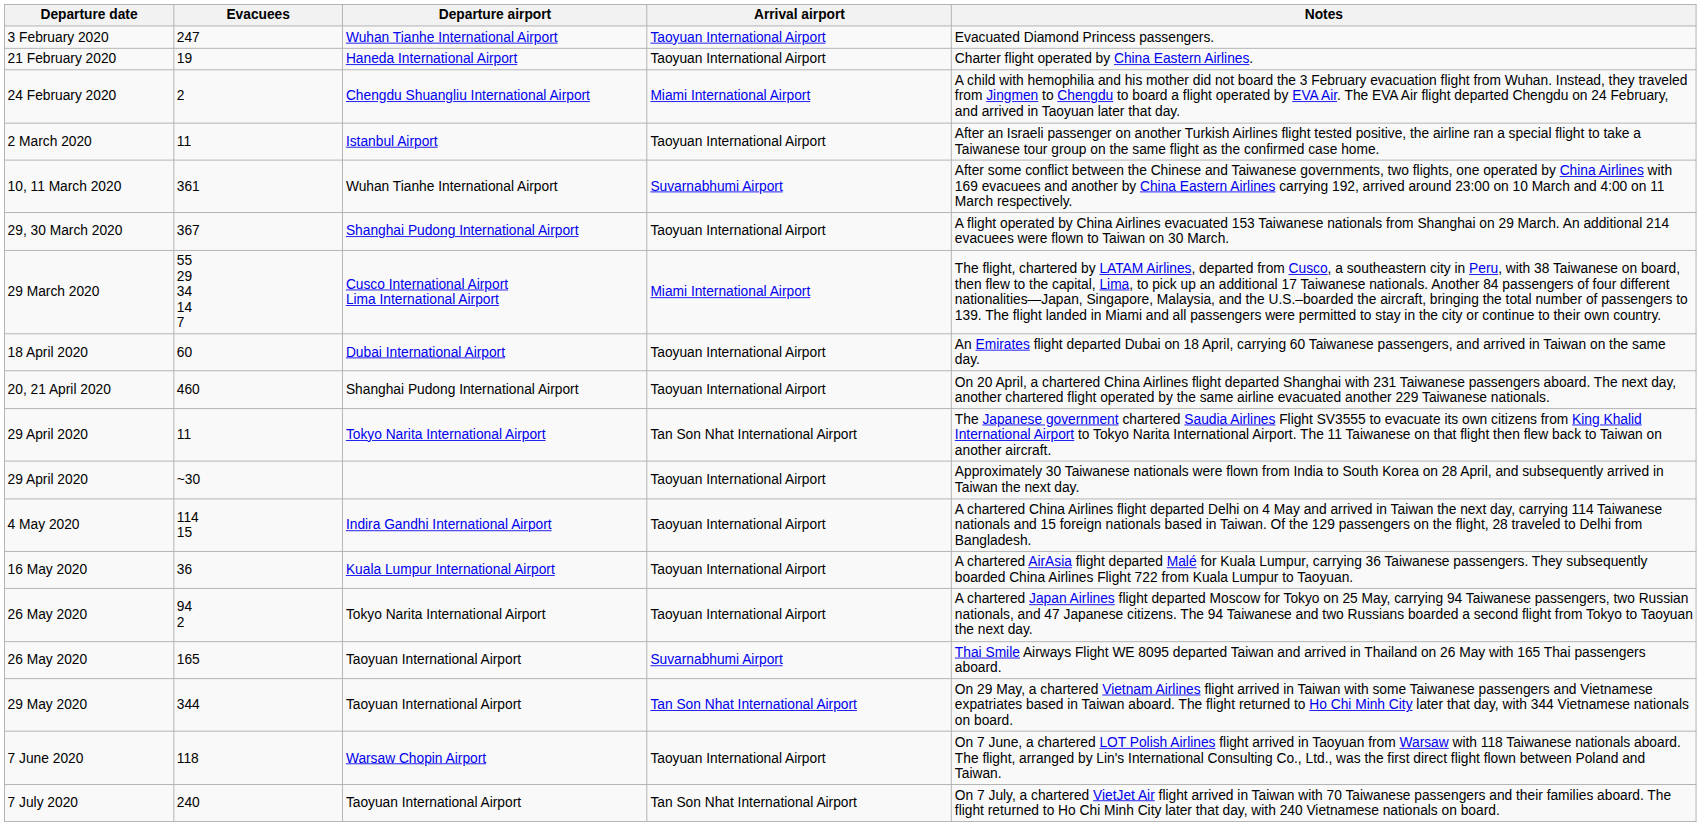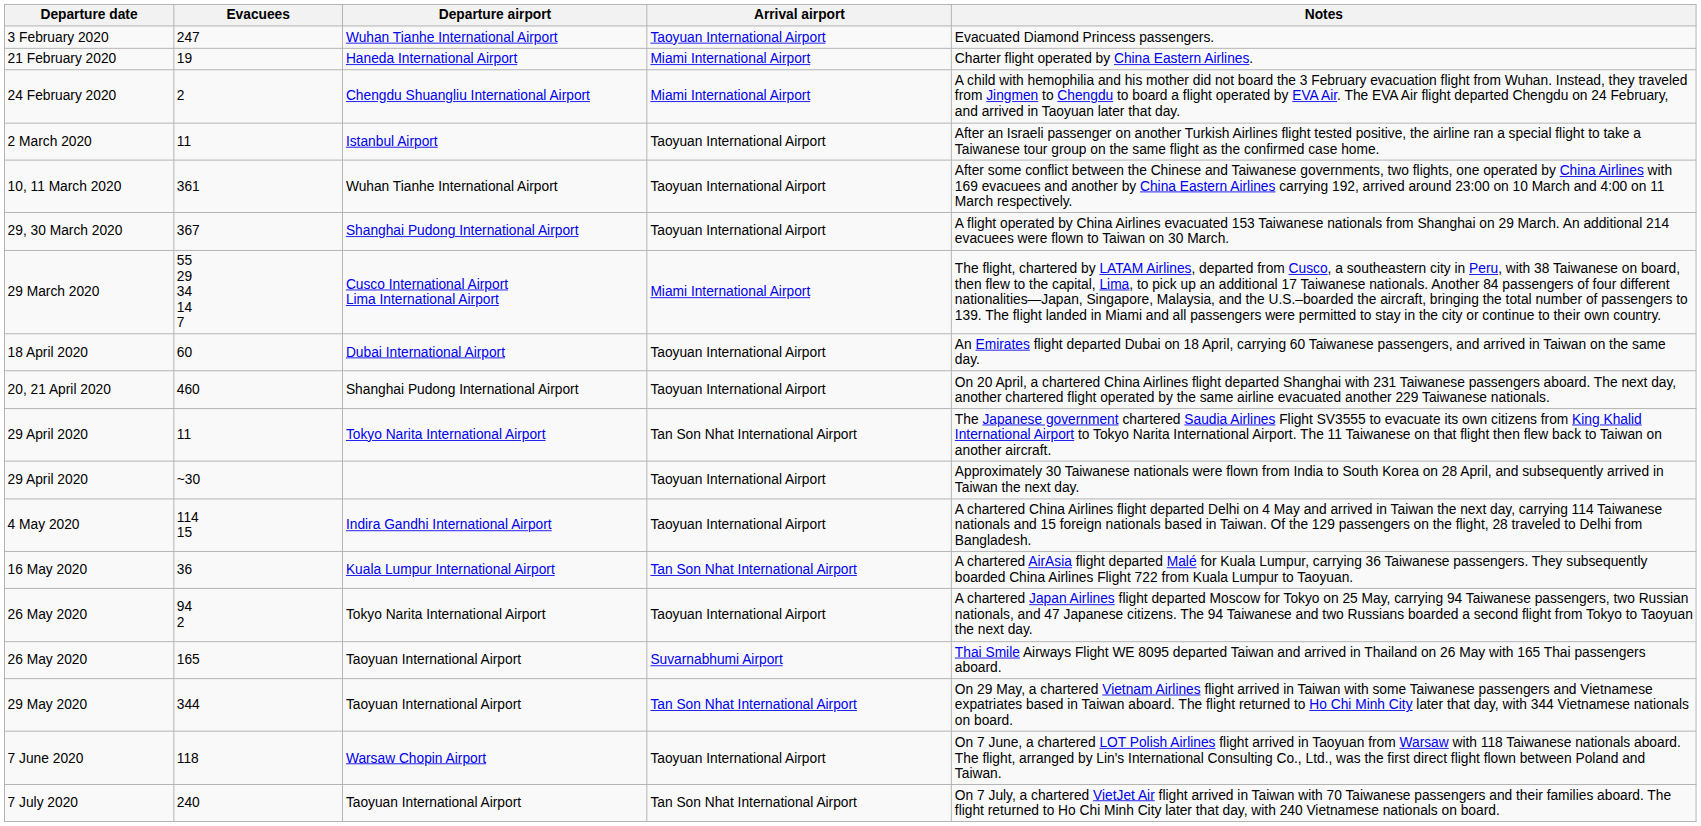19 | Arrival airport: Taoyuan International Airport -> Miami International Airport
361 | Arrival airport: Suvarnabhumi Airport -> Taoyuan International Airport
36 | Arrival airport: Taoyuan International Airport -> Tan Son Nhat International Airport
